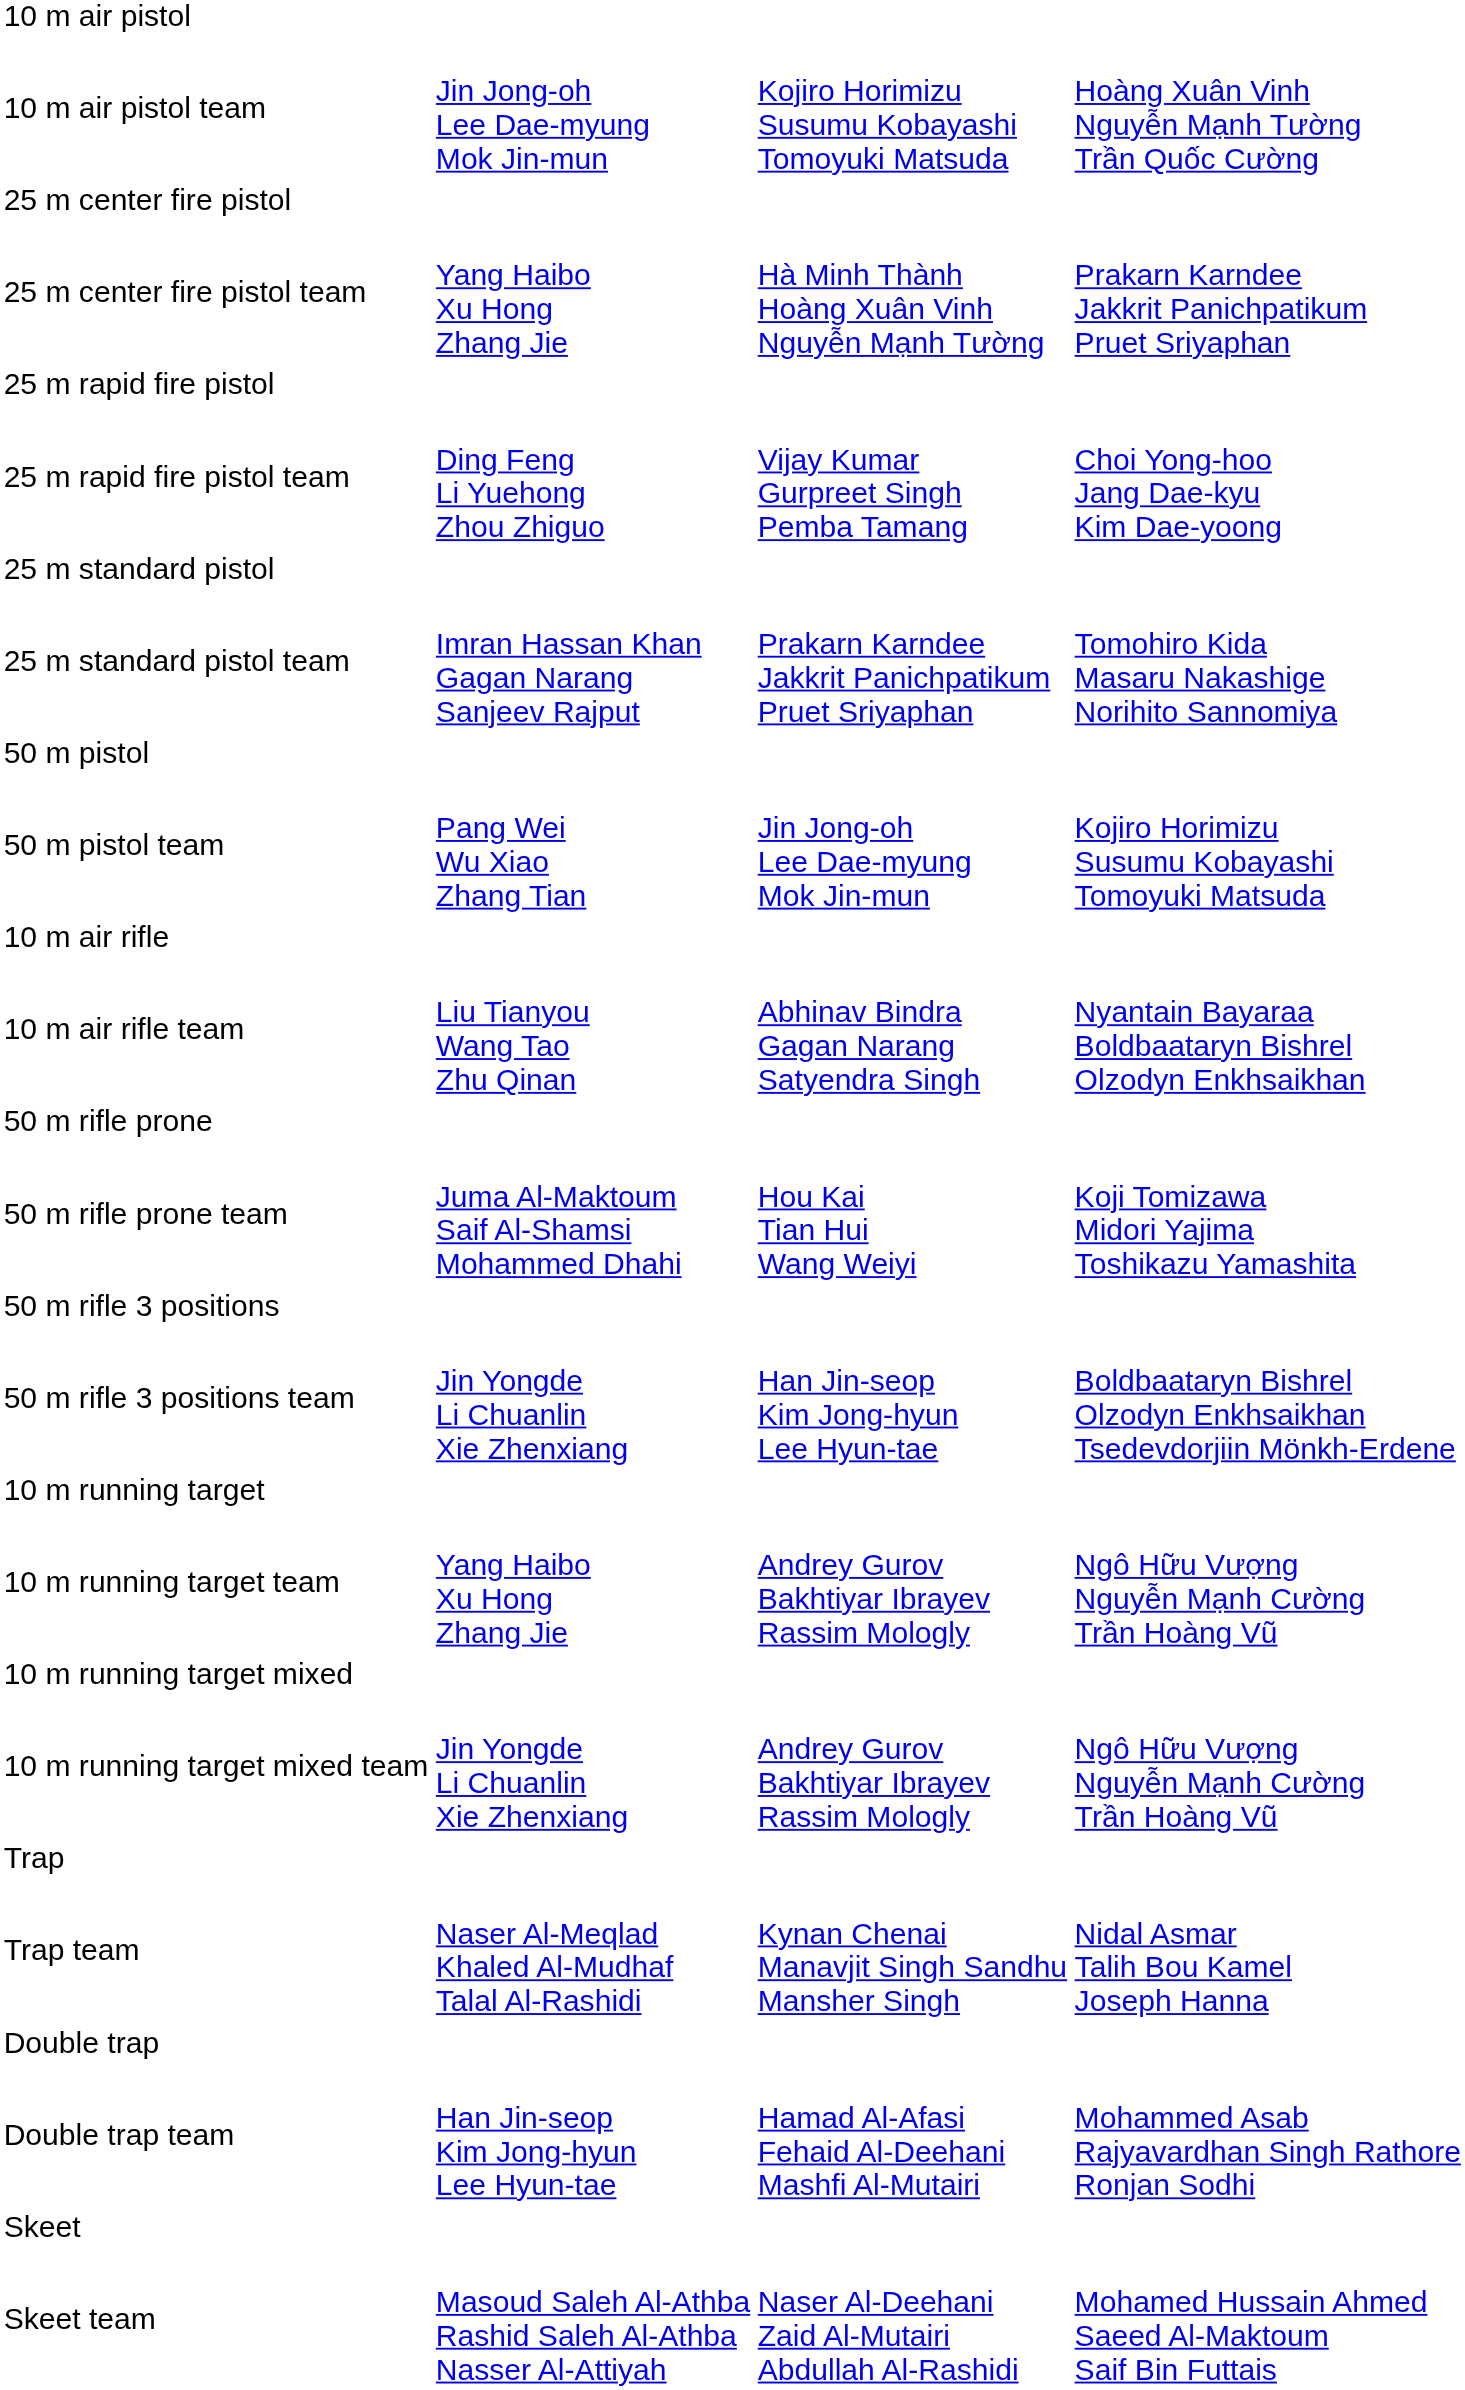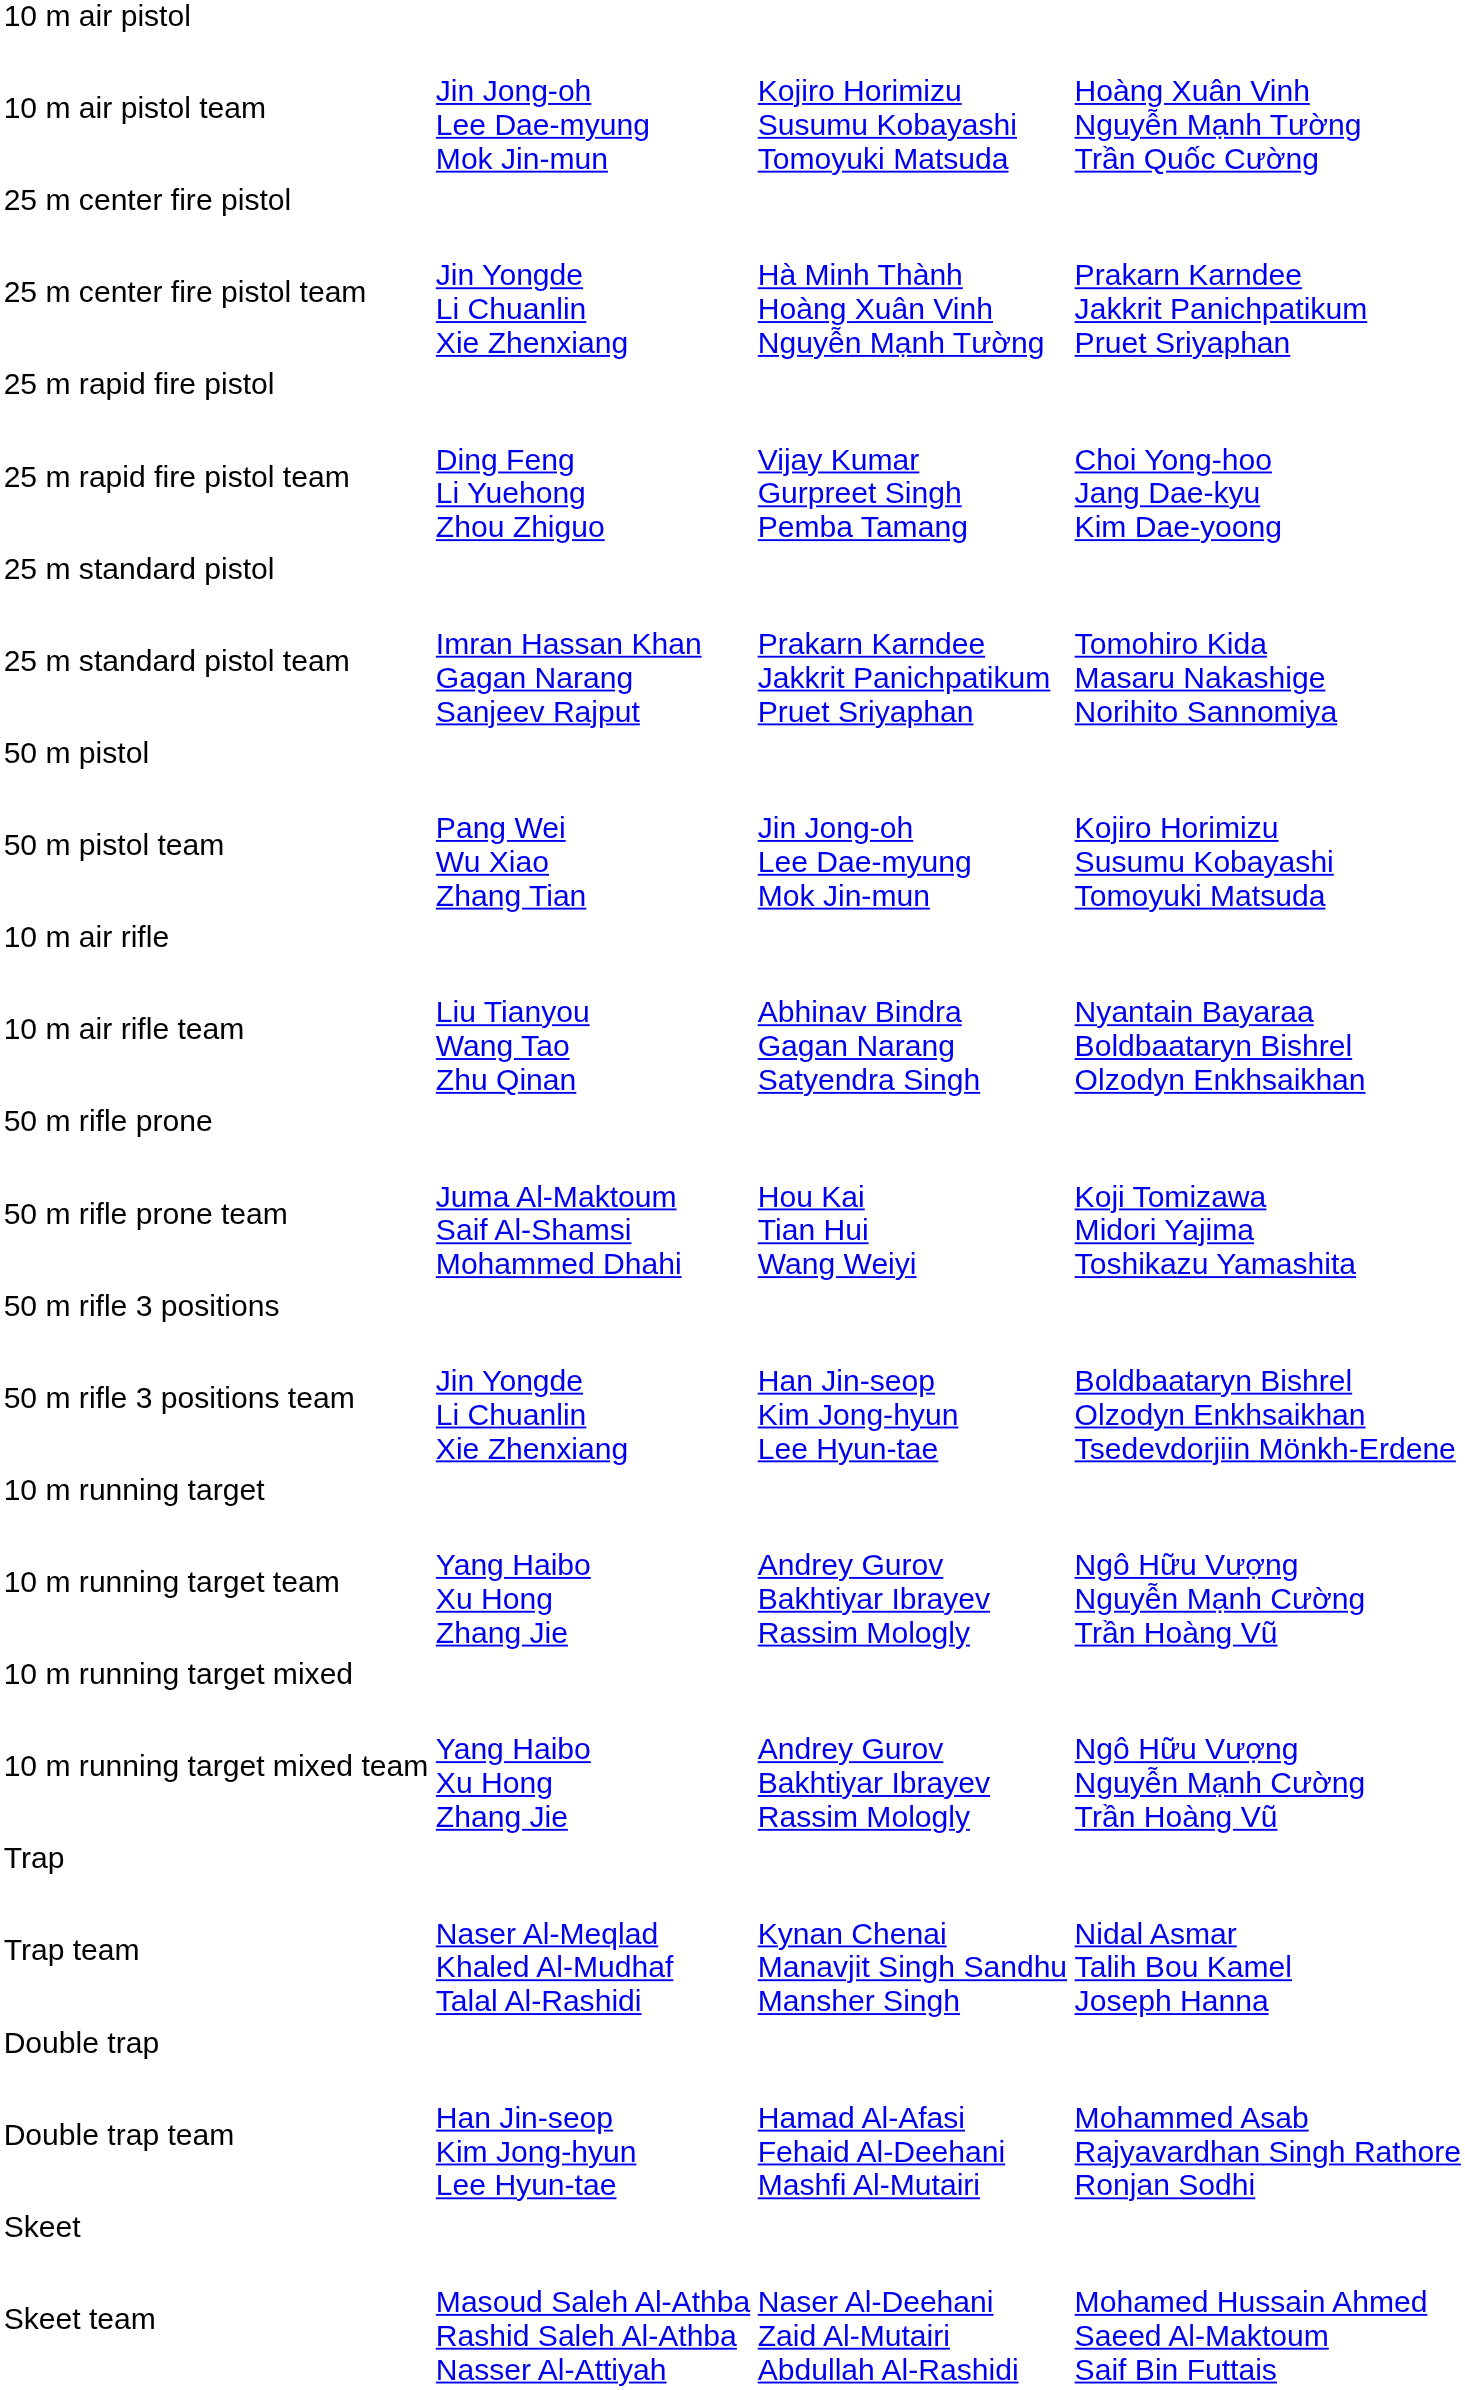25 m center fire pistol team | column 2: Yang Haibo Xu Hong Zhang Jie -> Jin Yongde Li Chuanlin Xie Zhenxiang
10 m running target mixed team | column 2: Jin Yongde Li Chuanlin Xie Zhenxiang -> Yang Haibo Xu Hong Zhang Jie
